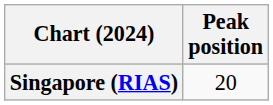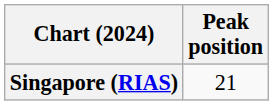Singapore (RIAS) | Peak position: 20 -> 21
